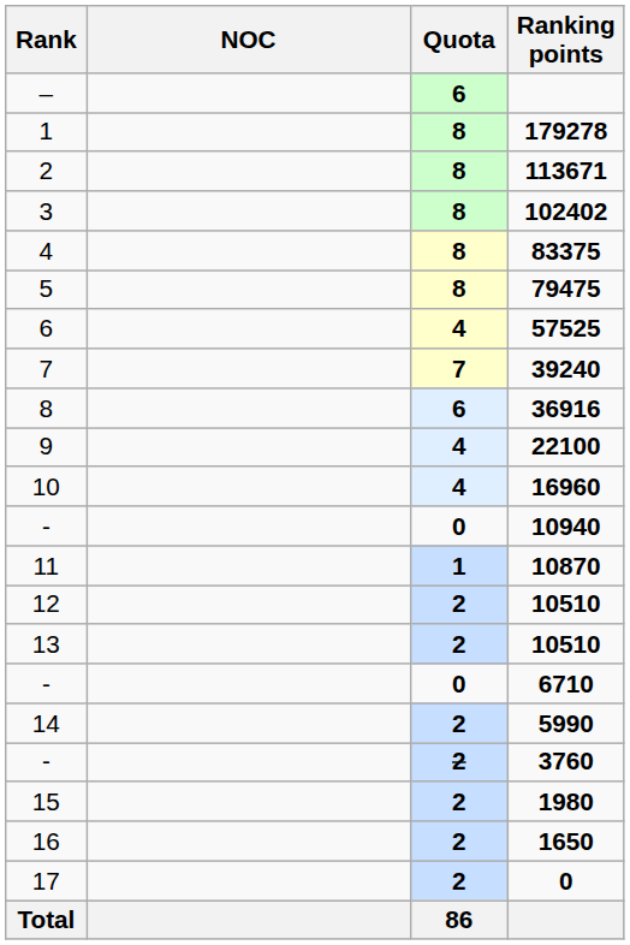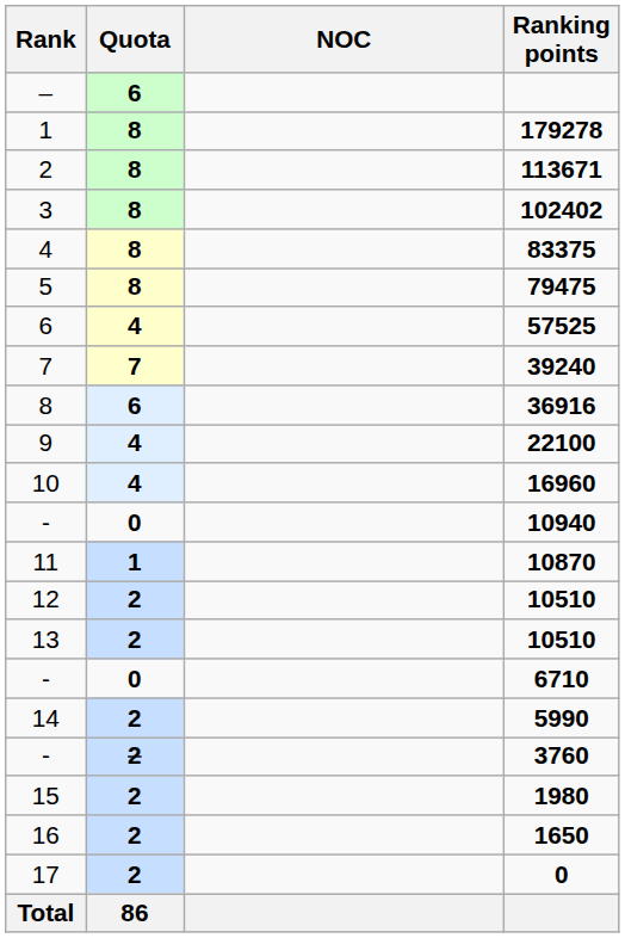columns swapped: Quota <-> NOC
